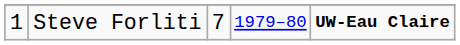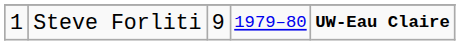Steve Forliti | column 3: 7 -> 9
